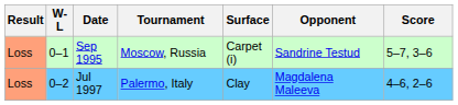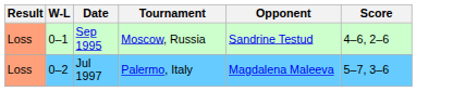- column: Surface | Carpet (i) | Clay
Sep 1995 | Score: 5–7, 3–6 -> 4–6, 2–6
Jul 1997 | Score: 4–6, 2–6 -> 5–7, 3–6
